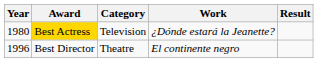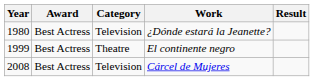¿Dónde estará la Jeanette? | Award: gold background -> no background
El continente negro | Year: 1996 -> 1999
El continente negro | Award: Best Director -> Best Actress
+ row: 2008 | Best Actress | Television | Cárcel de Mujeres
